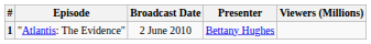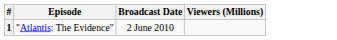- column: Presenter | Bettany Hughes
